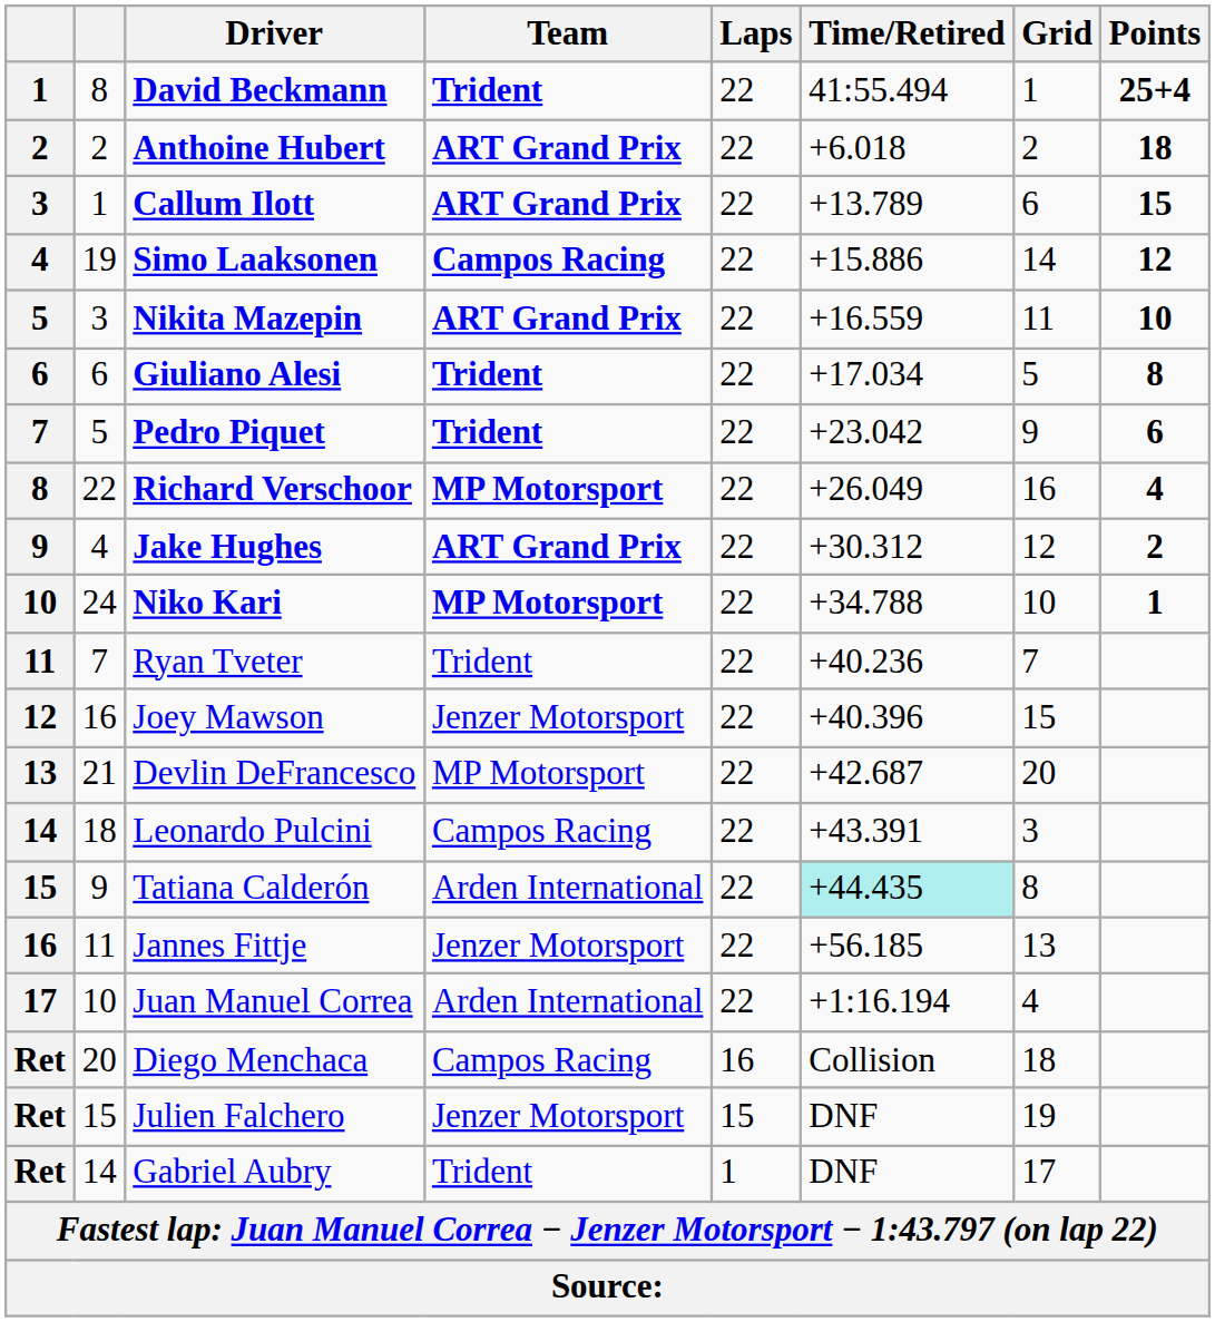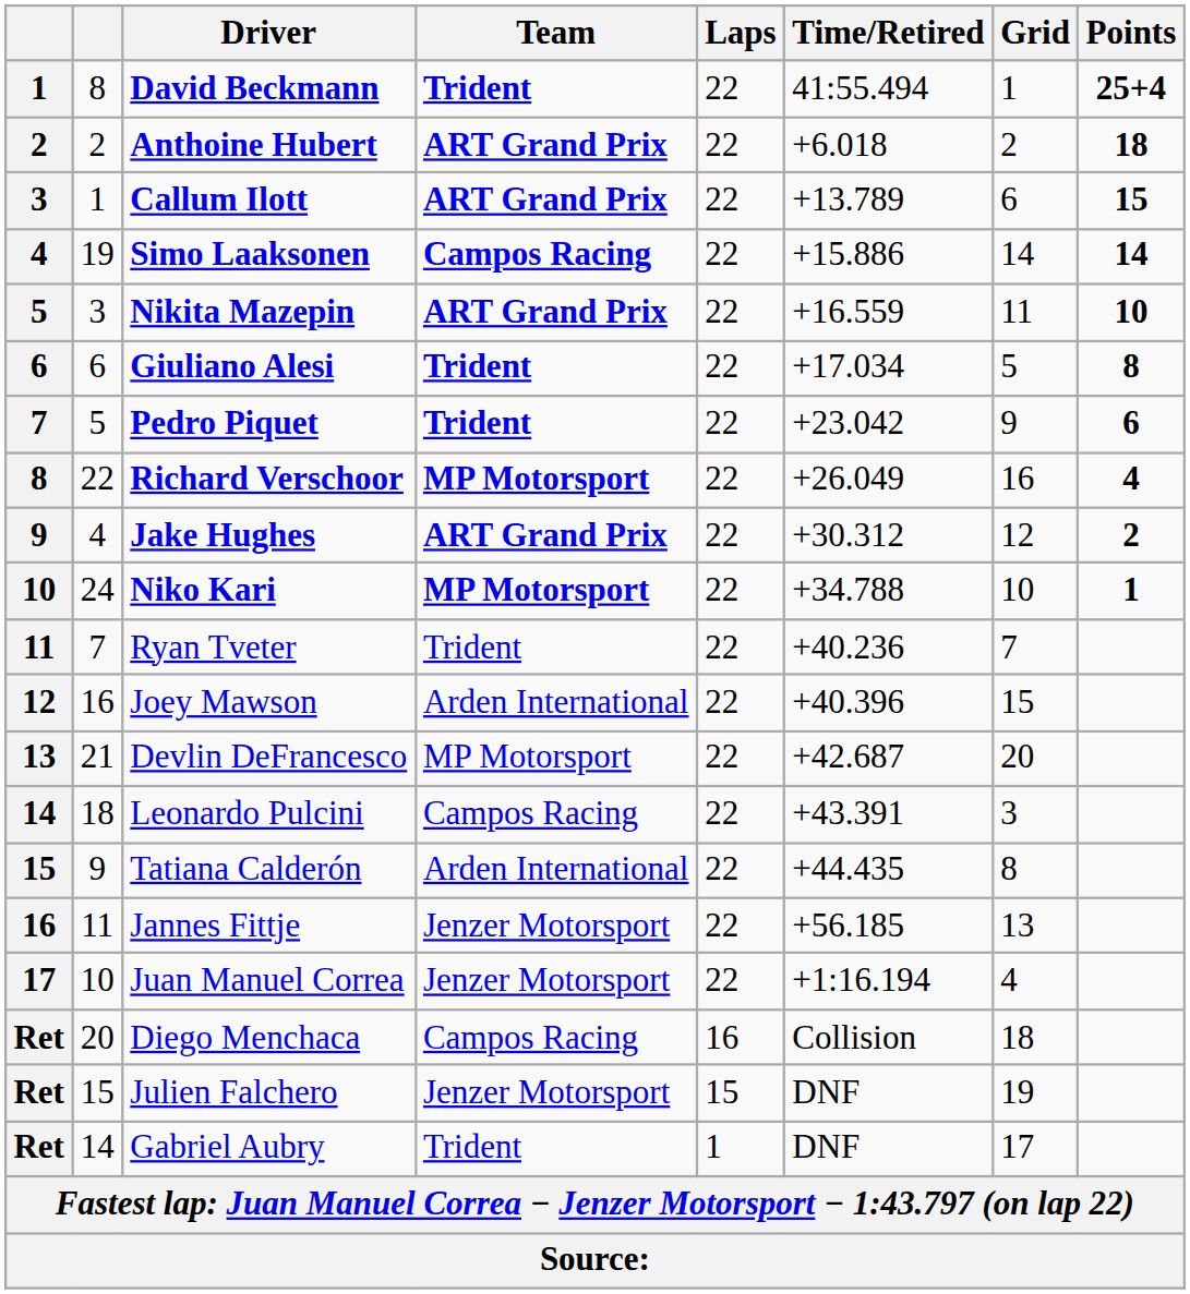Simo Laaksonen | Points: 12 -> 14
Joey Mawson | Team: Jenzer Motorsport -> Arden International
Tatiana Calderón | Time/Retired: paleturquoise background -> no background
Juan Manuel Correa | Team: Arden International -> Jenzer Motorsport
